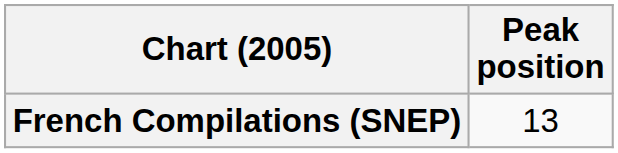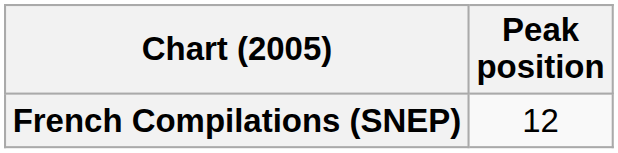French Compilations (SNEP) | Peak position: 13 -> 12
